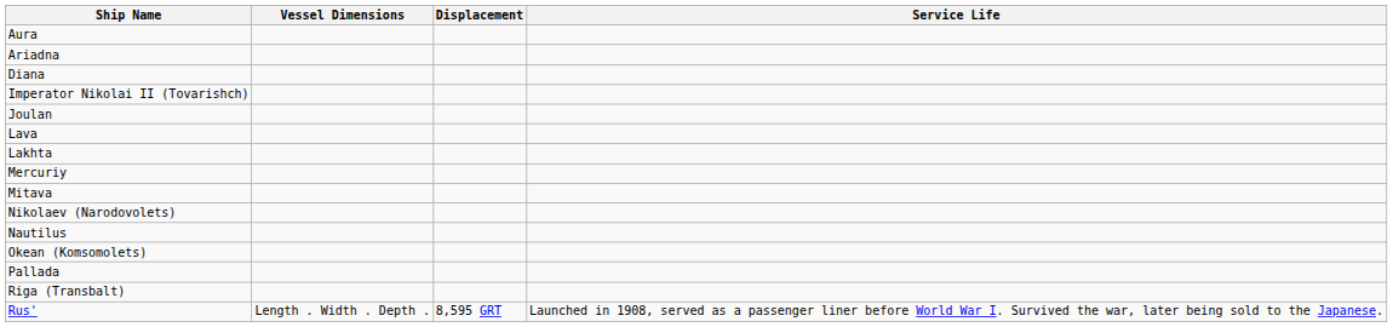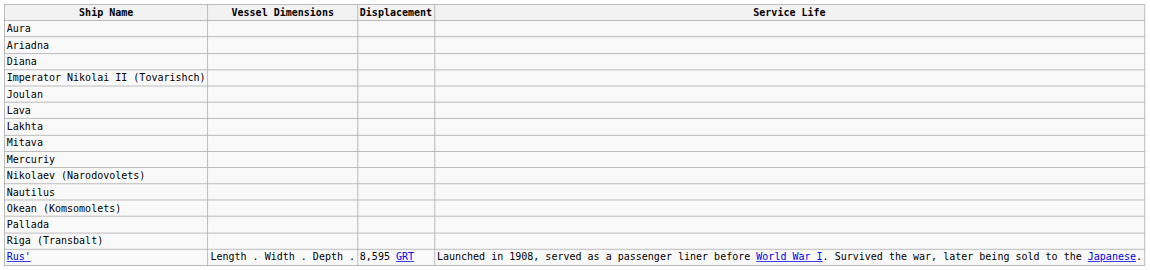rows swapped: Mercuriy <-> Mitava
